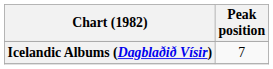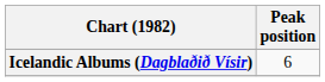Icelandic Albums (Dagblaðið Vísir) | Peak position: 7 -> 6
